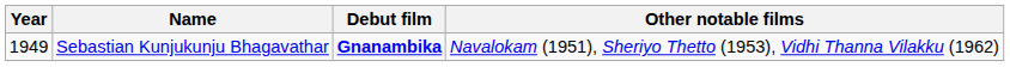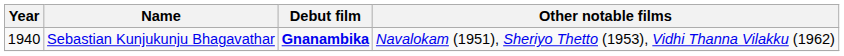Sebastian Kunjukunju Bhagavathar | Year: 1949 -> 1940
